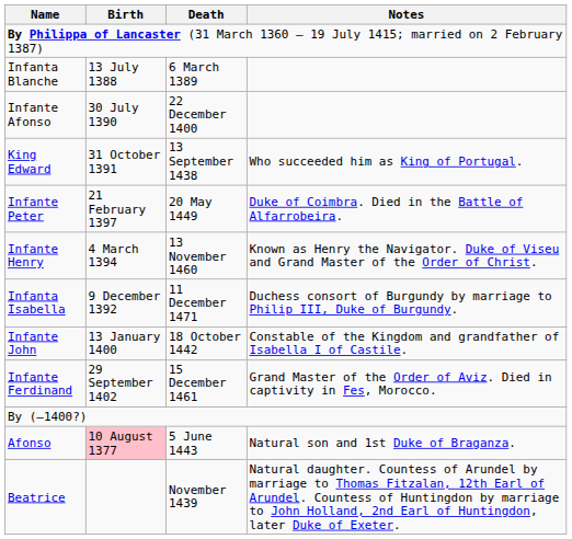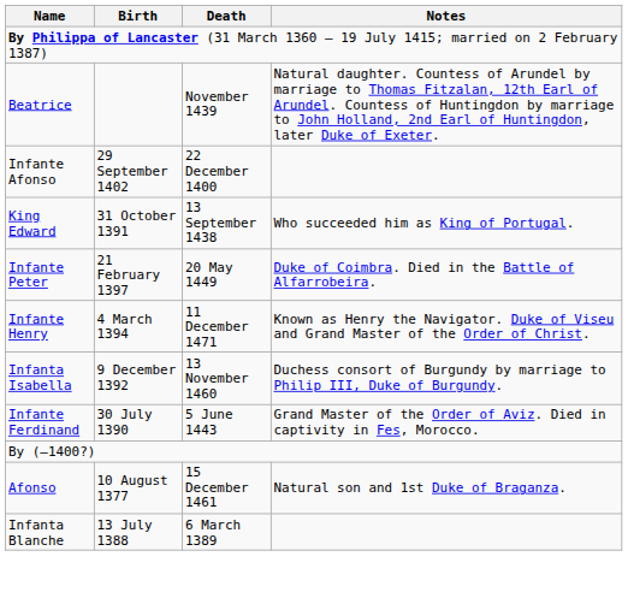rows swapped: Infanta Blanche <-> Beatrice
Infante Afonso | Birth: 30 July 1390 -> 29 September 1402
Infante Henry | Death: 13 November 1460 -> 11 December 1471
Infanta Isabella | Death: 11 December 1471 -> 13 November 1460
- row: Infante John | 13 January 1400 | 18 October 1442 | Constable of the Kingdom and grandfather of Isabella I of Castile.
Infante Ferdinand | Birth: 29 September 1402 -> 30 July 1390
Infante Ferdinand | Death: 15 December 1461 -> 5 June 1443
Afonso | Birth: pink background -> no background
Afonso | Death: 5 June 1443 -> 15 December 1461
